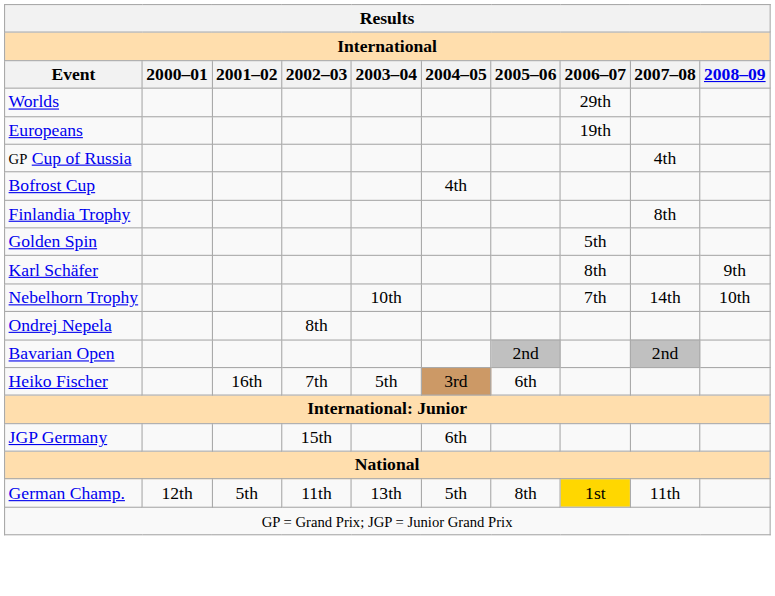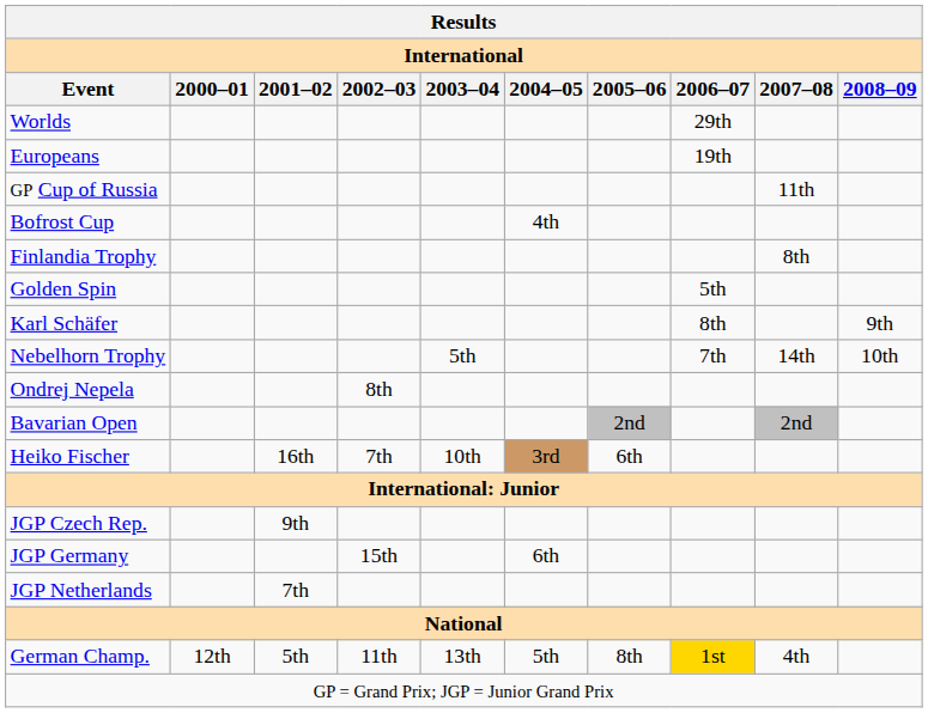GP Cup of Russia | 2007–08: 4th -> 11th
Nebelhorn Trophy | 2003–04: 10th -> 5th
Heiko Fischer | 2003–04: 5th -> 10th
+ row: JGP Czech Rep. | 9th
+ row: JGP Netherlands | 7th
German Champ. | 2007–08: 11th -> 4th
